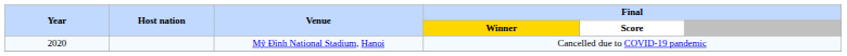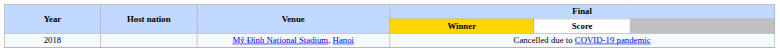Mỹ Đình National Stadium, Hanoi | Year: 2020 -> 2018
